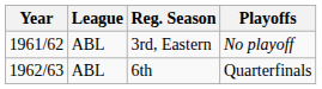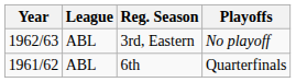3rd, Eastern | Year: 1961/62 -> 1962/63
6th | Year: 1962/63 -> 1961/62
